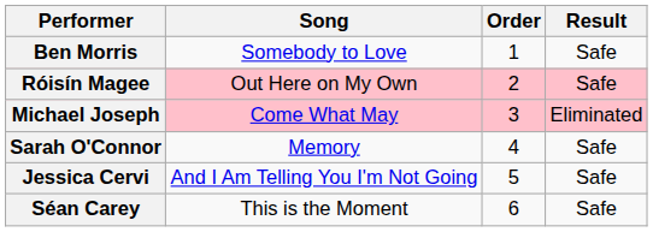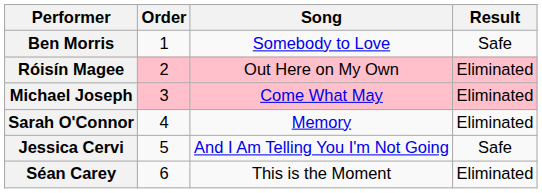columns swapped: Order <-> Song
Róisín Magee | Result: Safe -> Eliminated
Sarah O'Connor | Result: Safe -> Eliminated
Séan Carey | Result: Safe -> Eliminated
